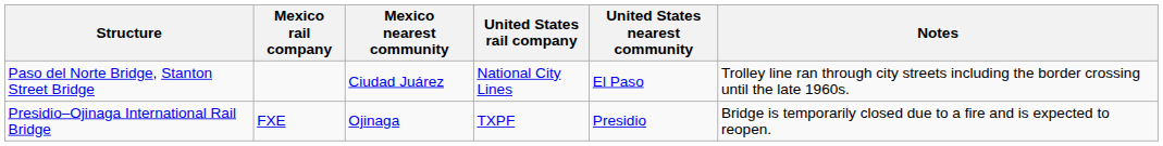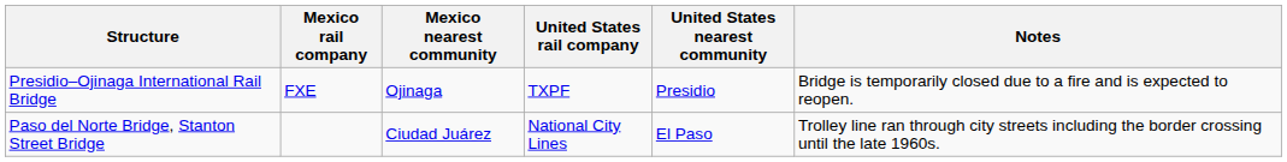rows swapped: Paso del Norte Bridge, Stanton Street Bridge <-> Presidio–Ojinaga International Rail Bridge
